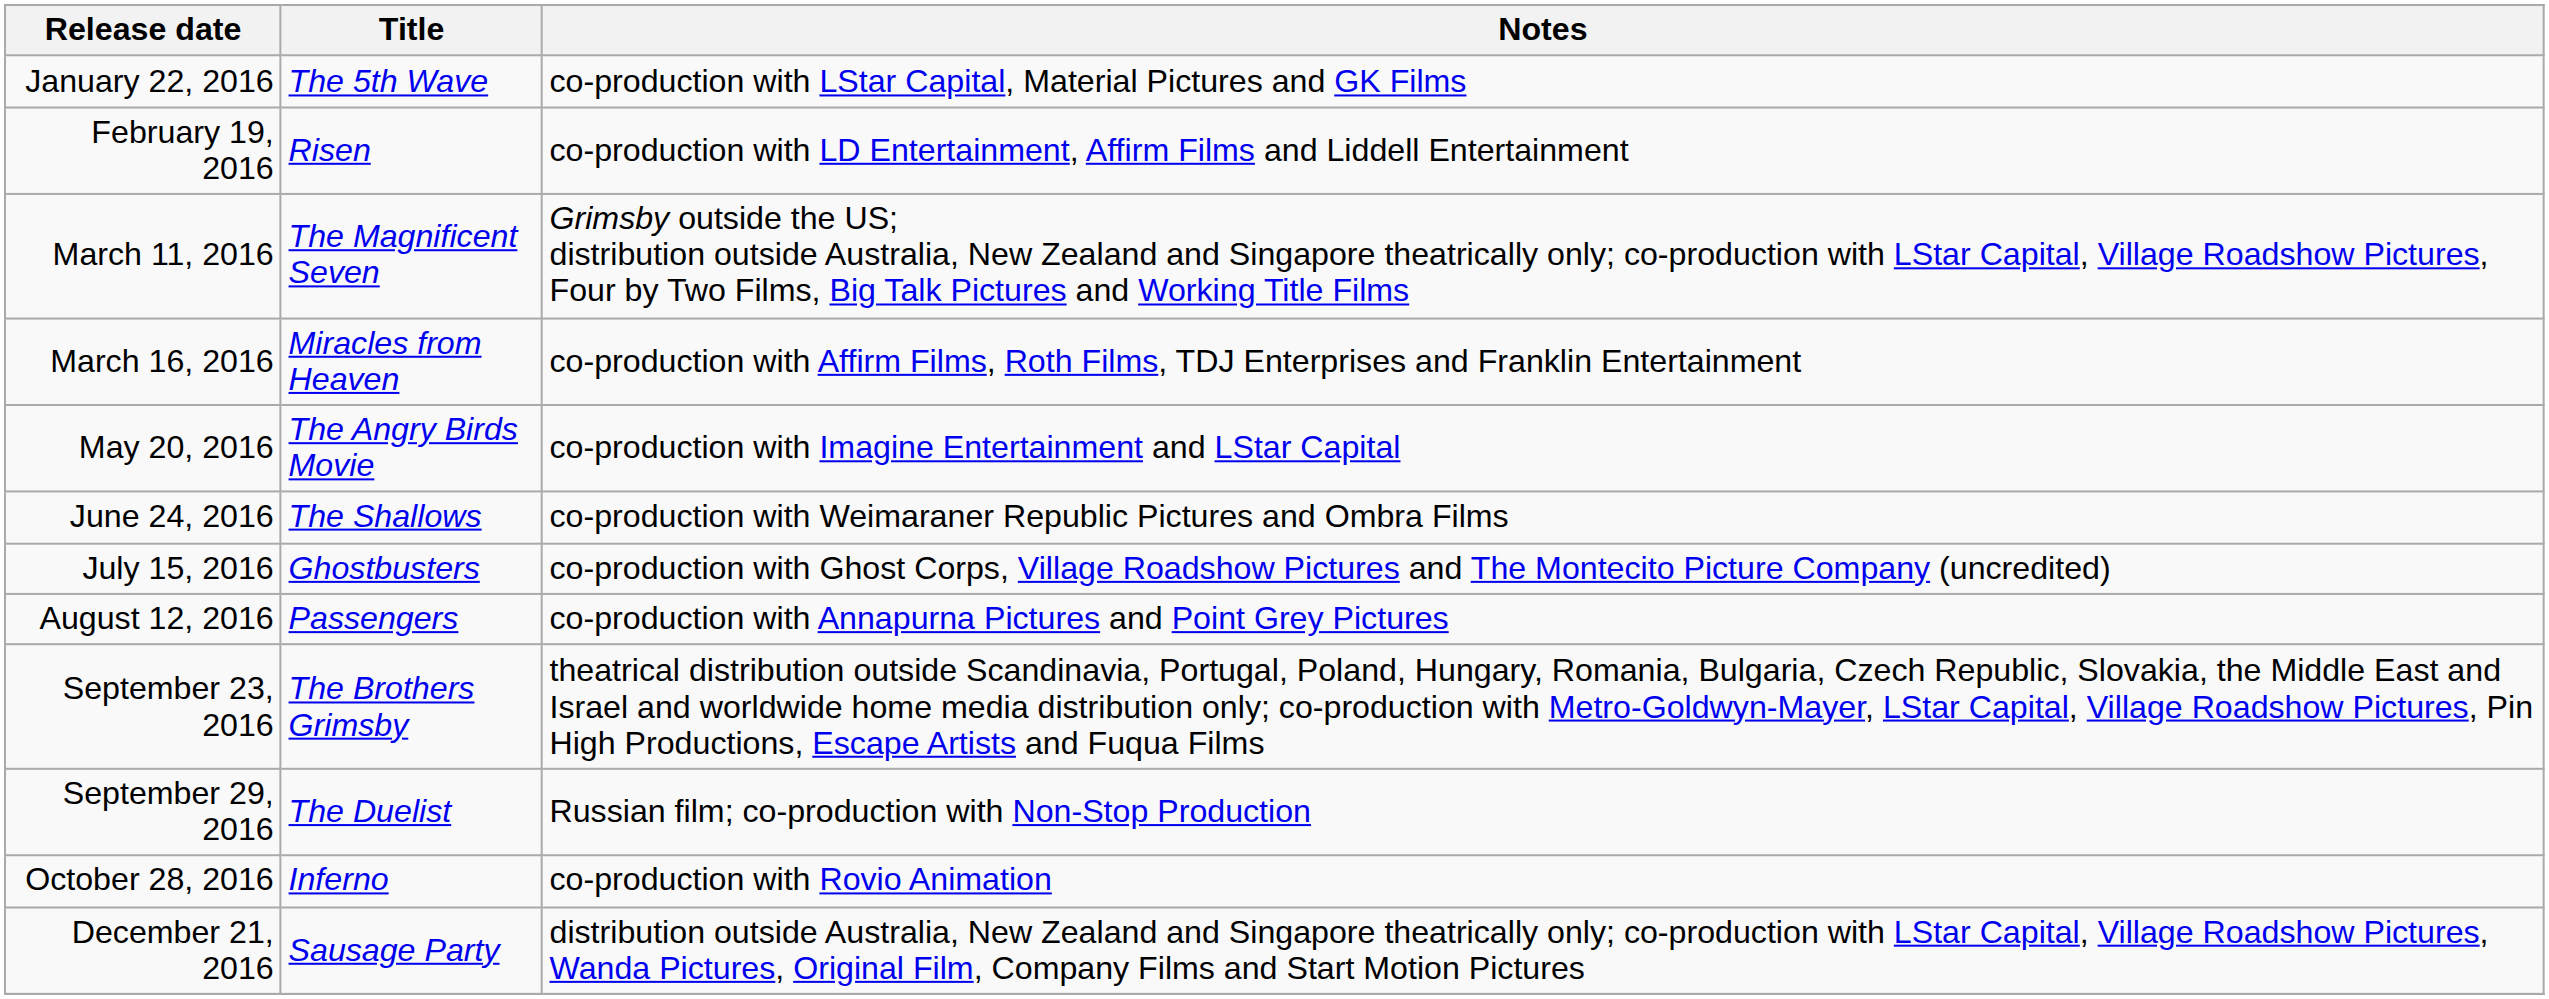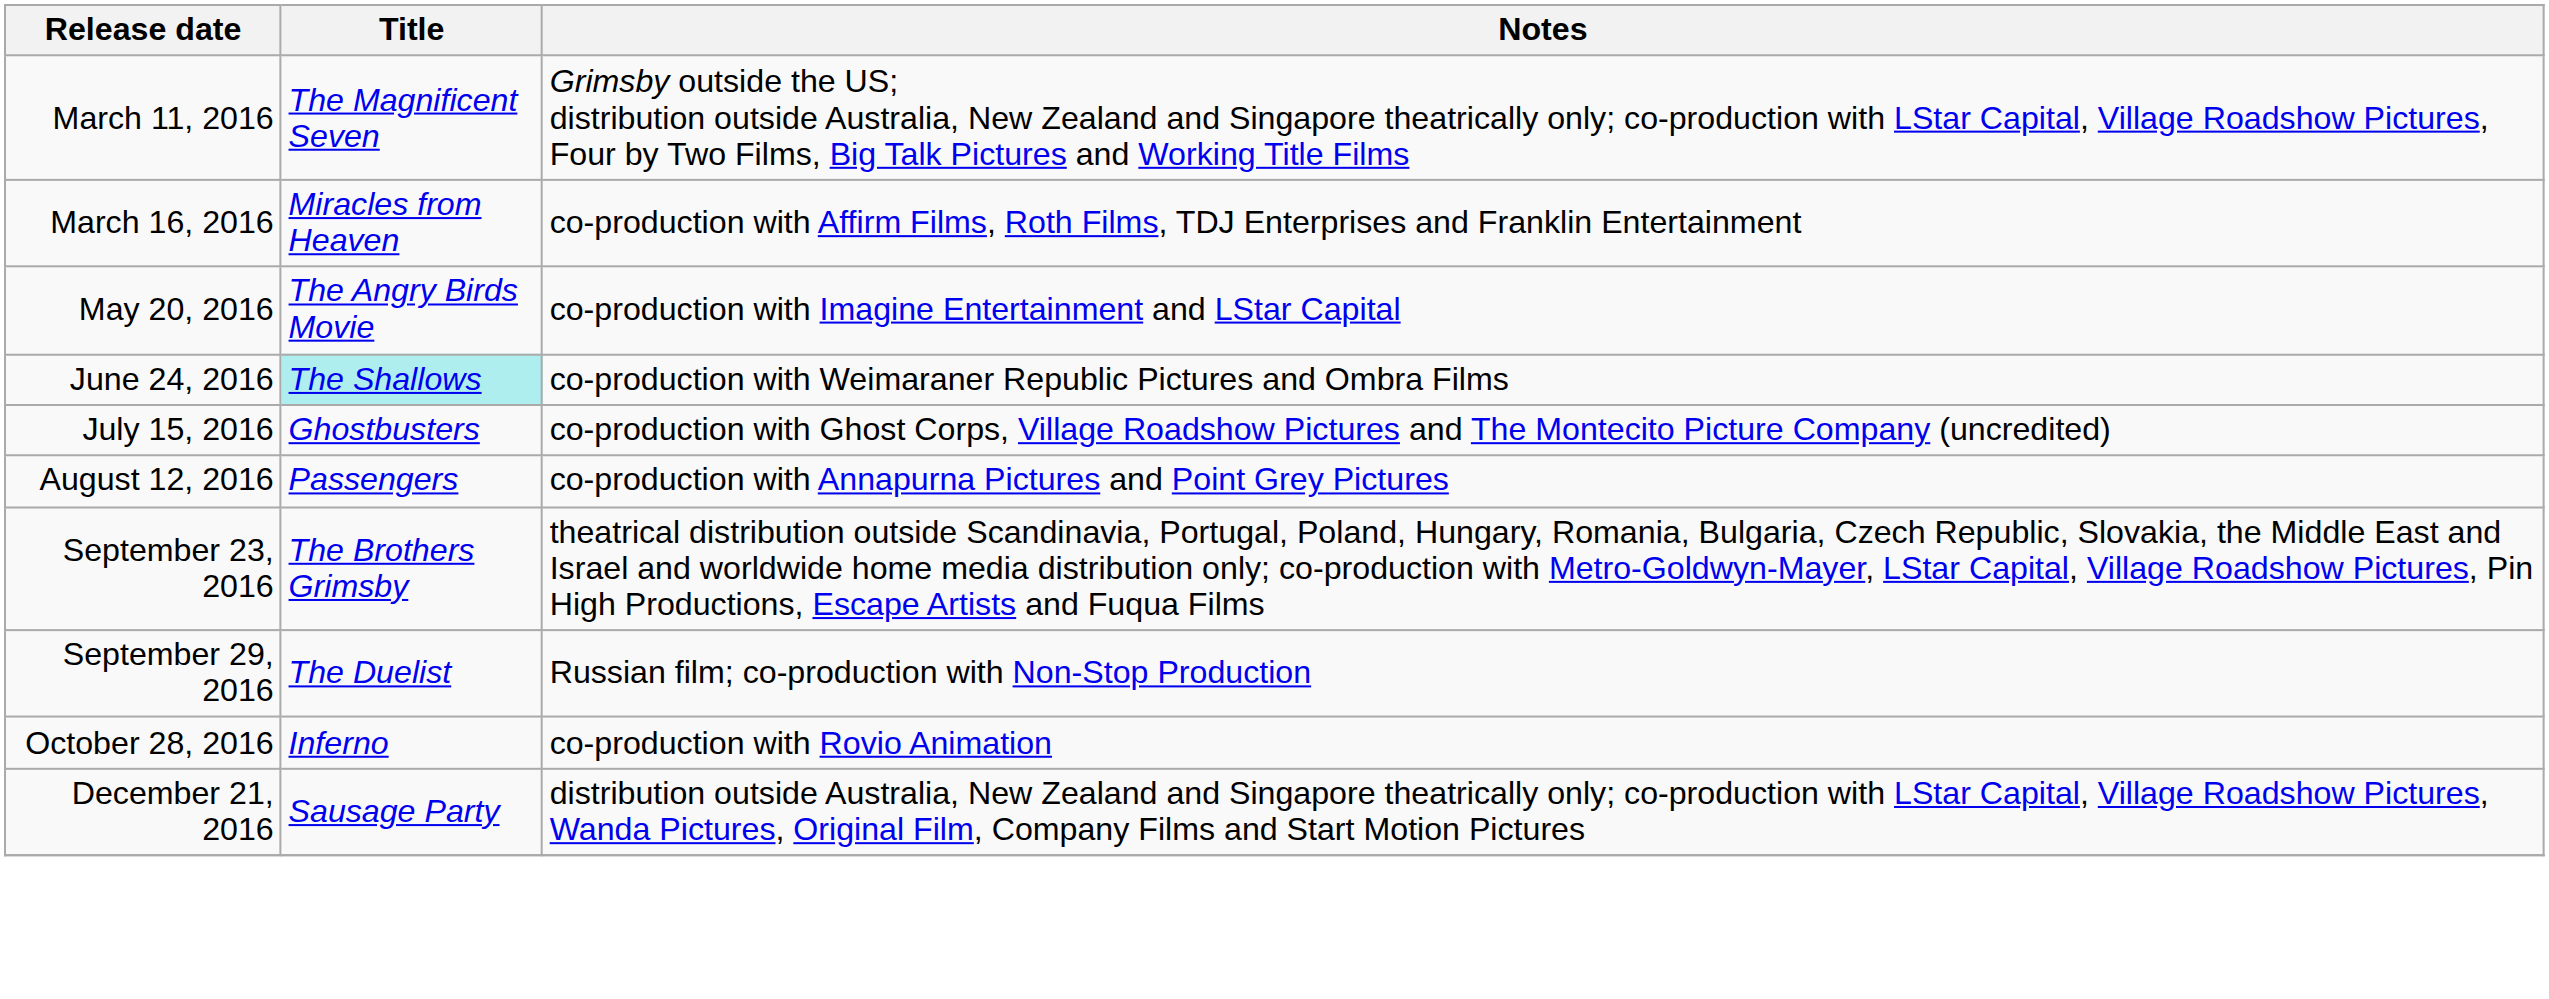- row: January 22, 2016 | The 5th Wave | co-production with LStar Capital, Material Pictures and GK Films
- row: February 19, 2016 | Risen | co-production with LD Entertainment, Affirm Films and Liddell Entertainment
June 24, 2016 | Title: no background -> paleturquoise background
